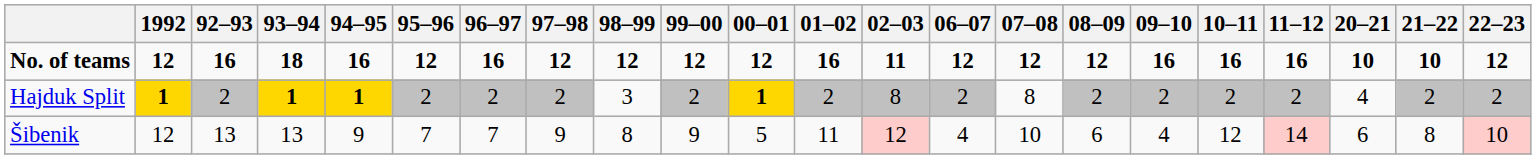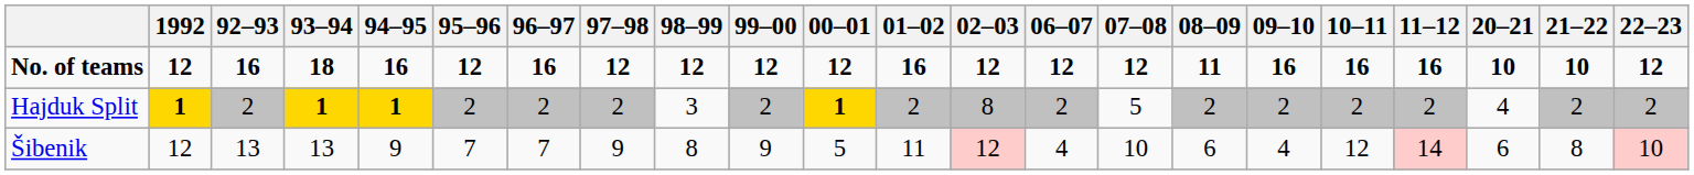No. of teams | 02–03: 11 -> 12
No. of teams | 08–09: 12 -> 11
Hajduk Split | 07–08: 8 -> 5
